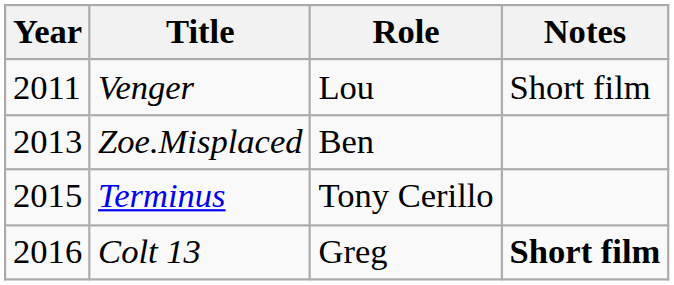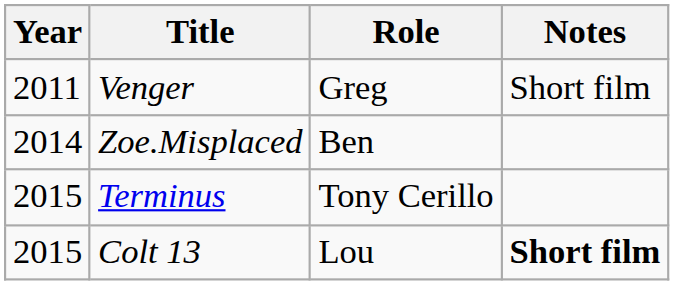Venger | Role: Lou -> Greg
Zoe.Misplaced | Year: 2013 -> 2014
Colt 13 | Year: 2016 -> 2015
Colt 13 | Role: Greg -> Lou
